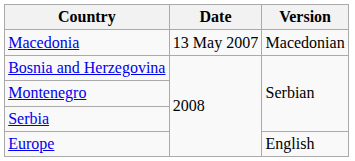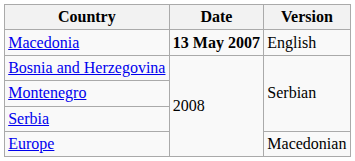Macedonia | Date: normal -> bold
Macedonia | Version: Macedonian -> English
Europe | Version: English -> Macedonian
